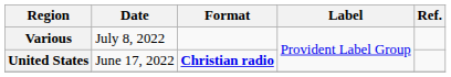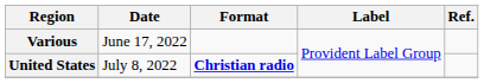Various | Date: July 8, 2022 -> June 17, 2022
United States | Date: June 17, 2022 -> July 8, 2022
